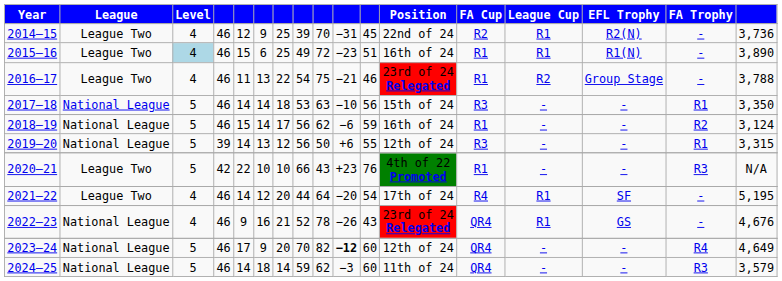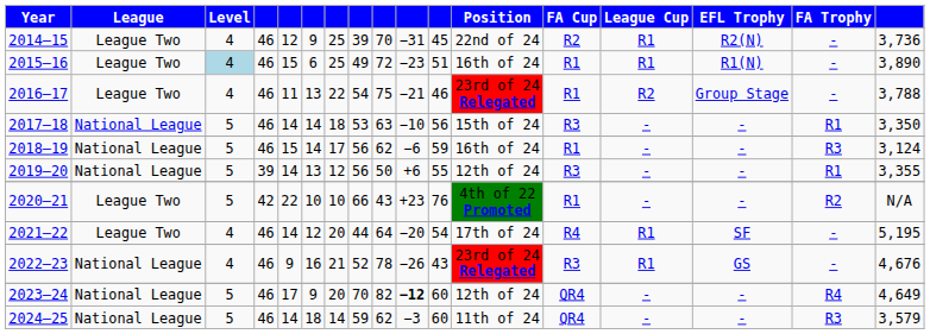2018–19 | FA Trophy: R2 -> R3
2019–20 | column 17: 3,315 -> 3,355
2020–21 | FA Trophy: R3 -> R2
2022–23 | FA Cup: QR4 -> R3
